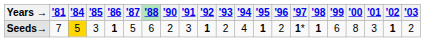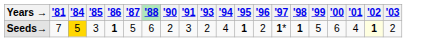- column: '92 | 1
Seeds→ | '99: 6 -> 5
Seeds→ | '00: 8 -> 6
Seeds→ | '01: 3 -> 4
Seeds→ | '02: no background -> lightyellow background
